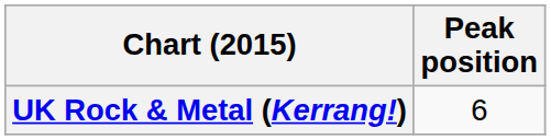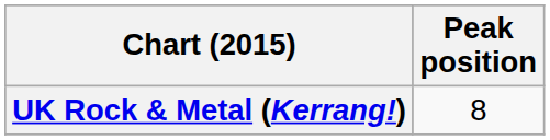UK Rock & Metal (Kerrang!) | Peak position: 6 -> 8
